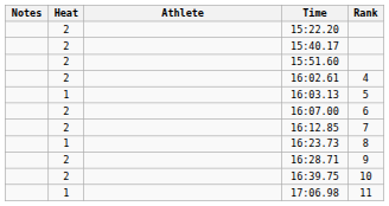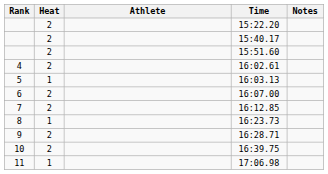columns swapped: Rank <-> Notes
